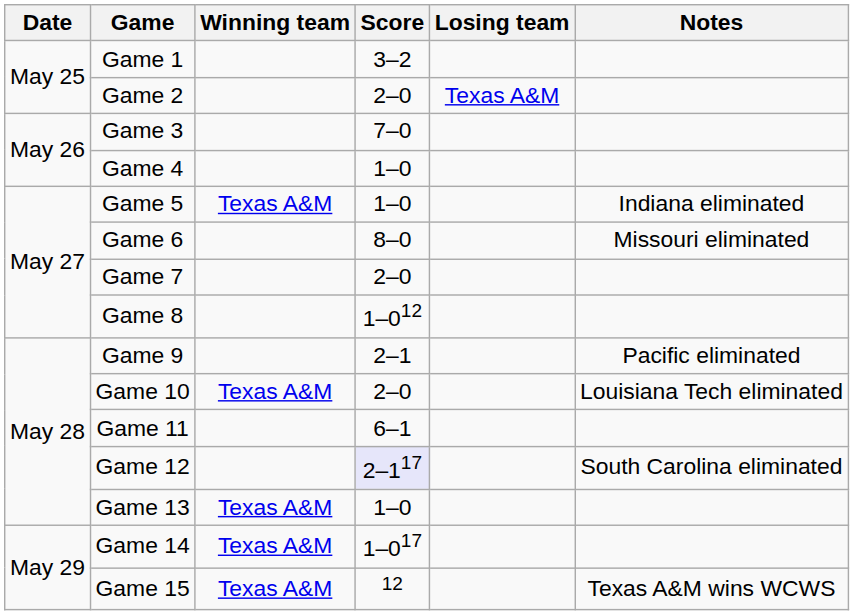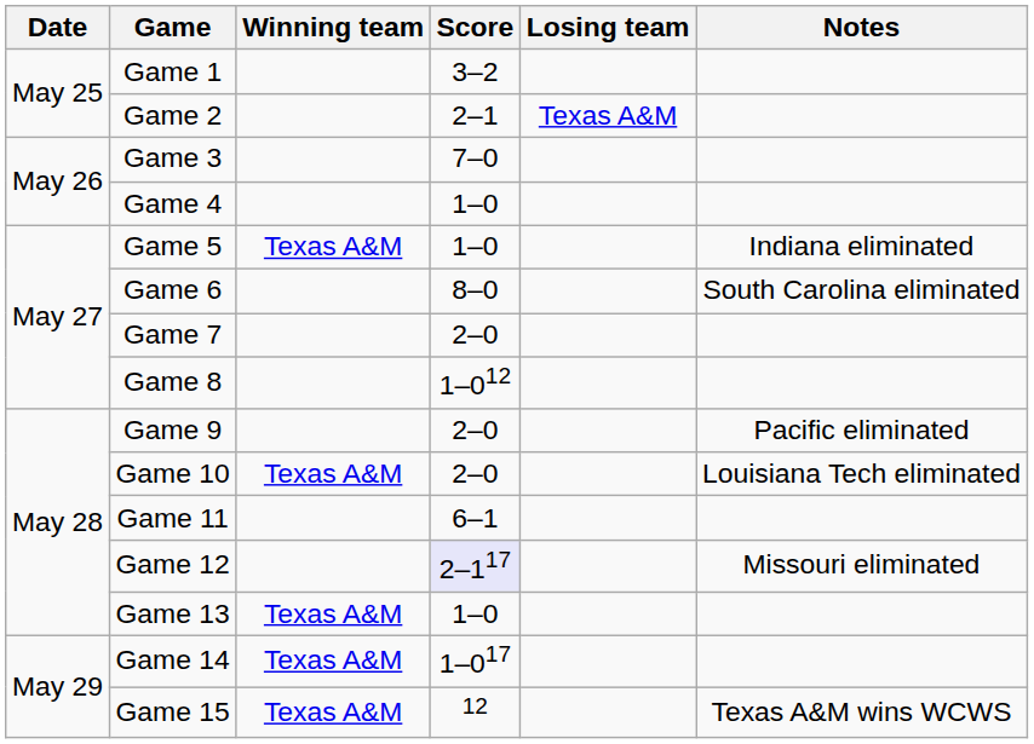Game 2 | Score: 2–0 -> 2–1
Game 6 | Notes: Missouri eliminated -> South Carolina eliminated
Game 9 | Score: 2–1 -> 2–0
Game 12 | Notes: South Carolina eliminated -> Missouri eliminated
